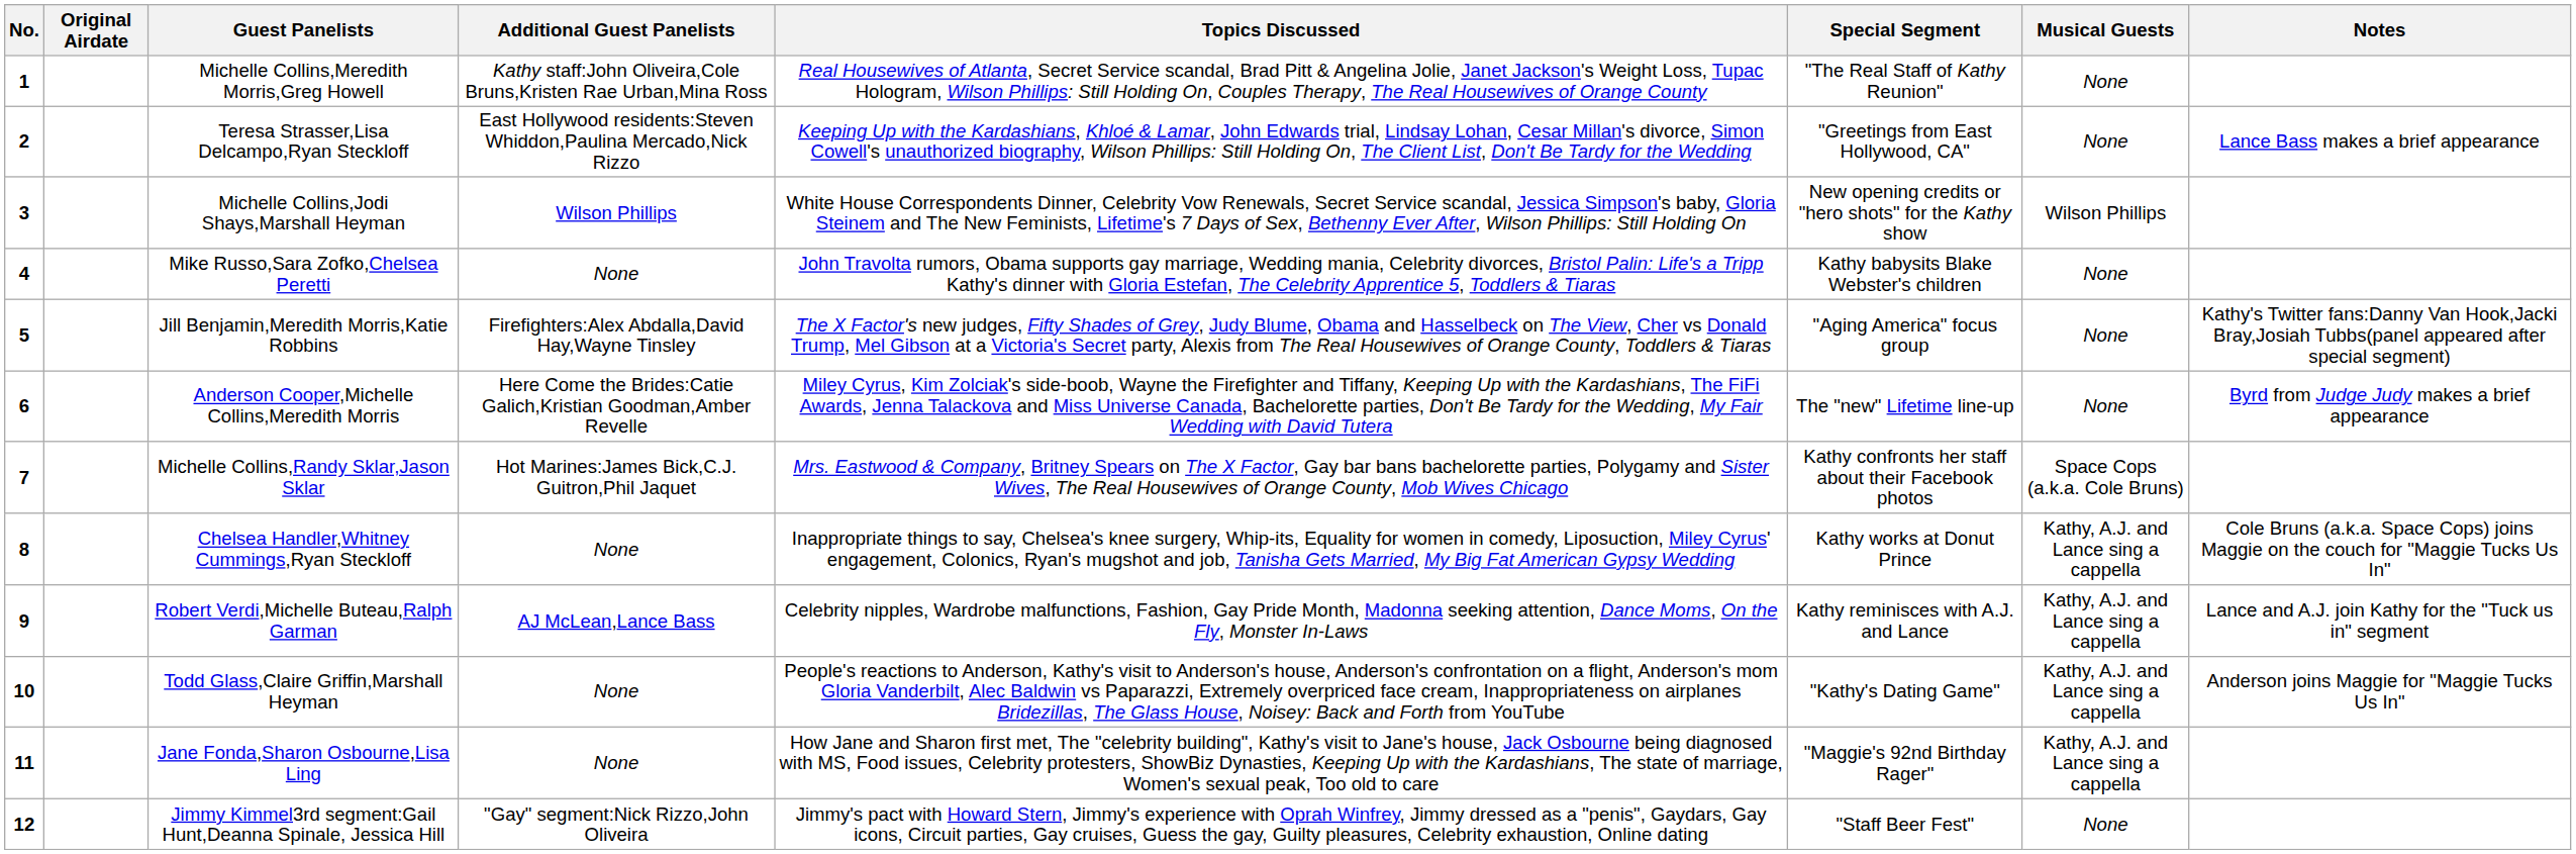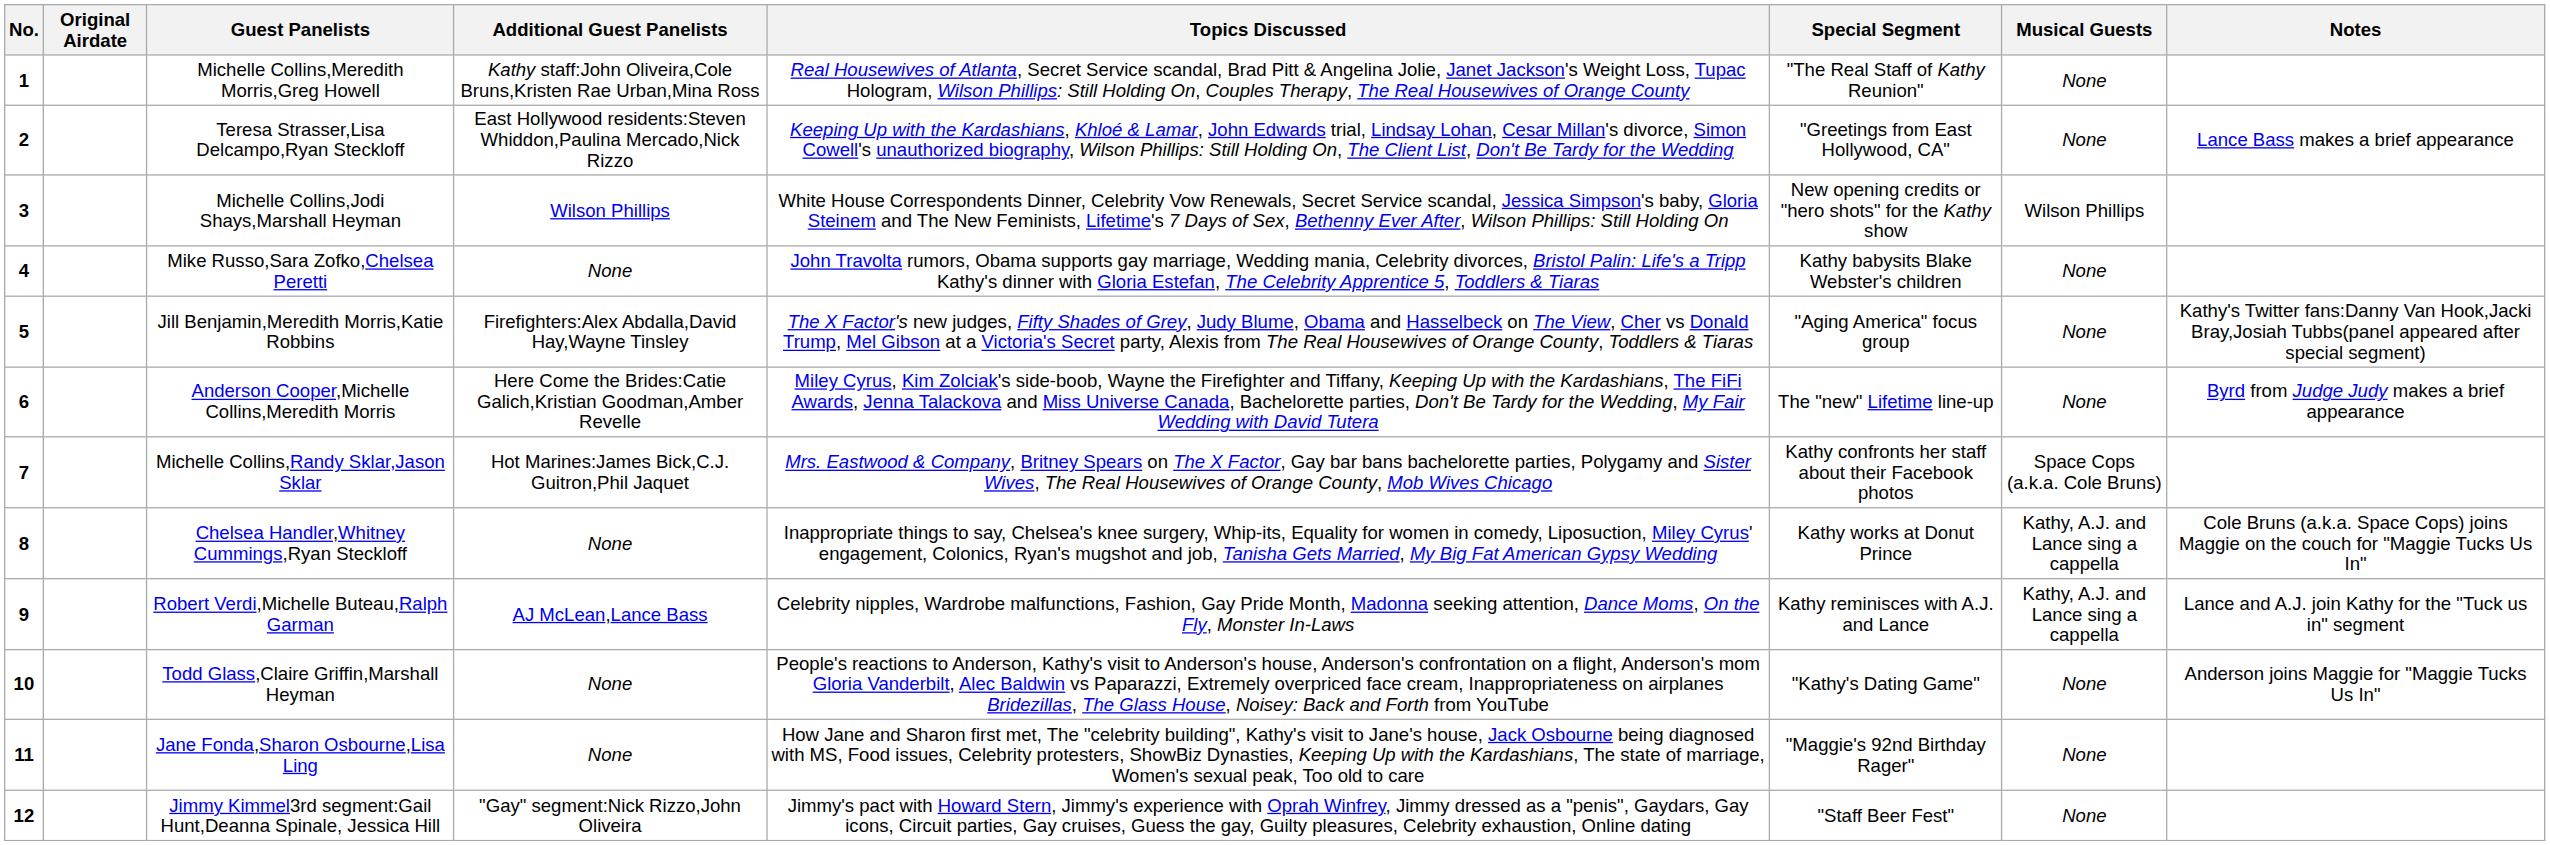10 | Musical Guests: Kathy, A.J. and Lance sing a cappella -> None
11 | Musical Guests: Kathy, A.J. and Lance sing a cappella -> None
